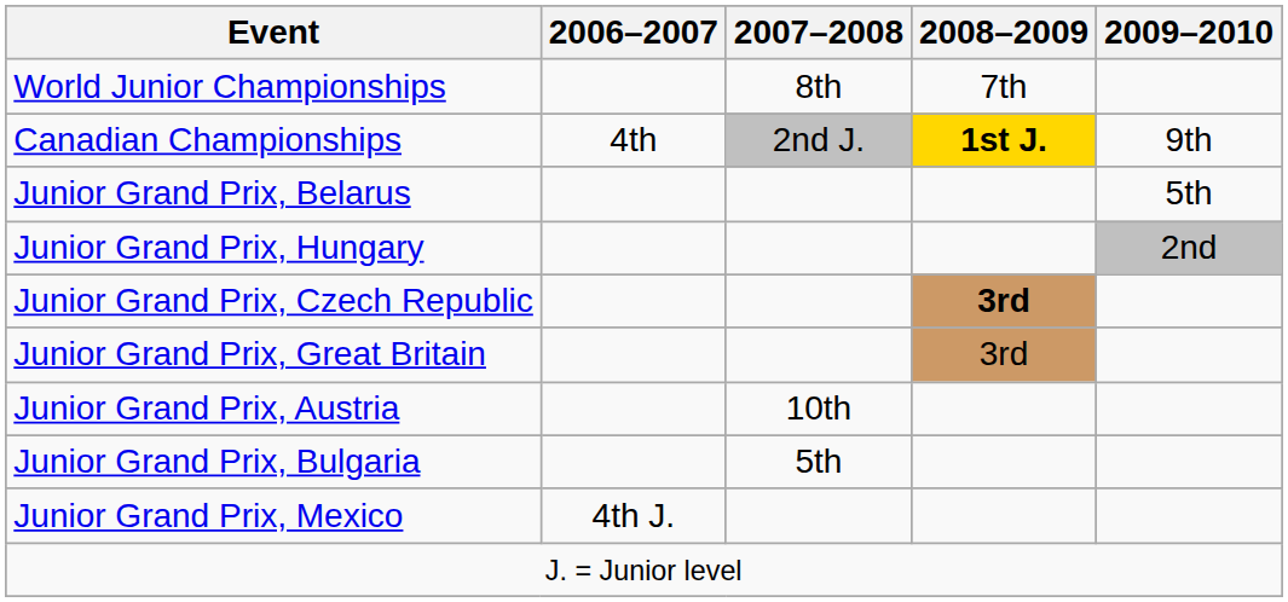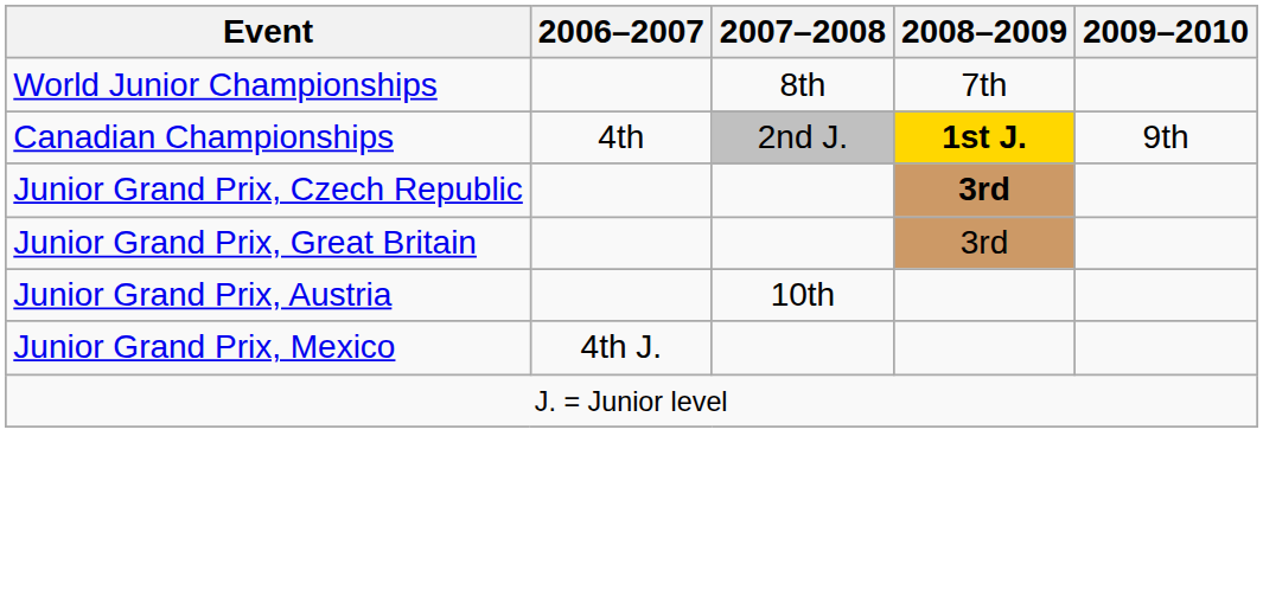- row: Junior Grand Prix, Belarus | 5th
- row: Junior Grand Prix, Hungary | 2nd
- row: Junior Grand Prix, Bulgaria | 5th
